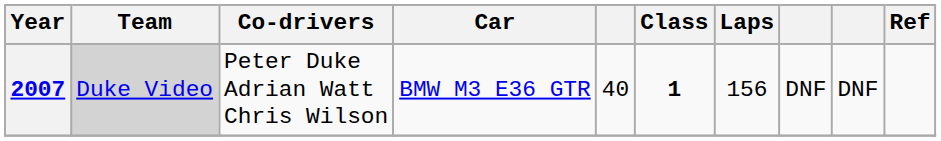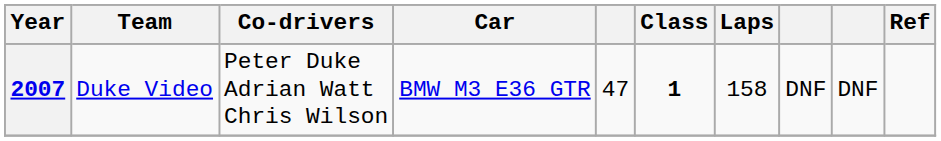2007 | Team: lightgrey background -> no background
2007 | column 5: 40 -> 47
2007 | Laps: 156 -> 158
